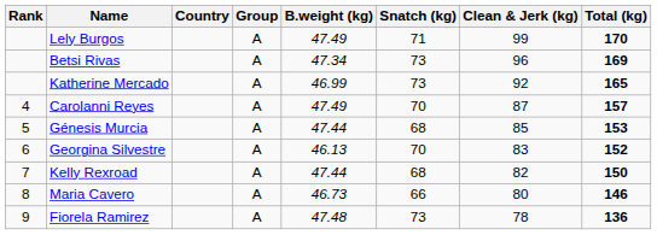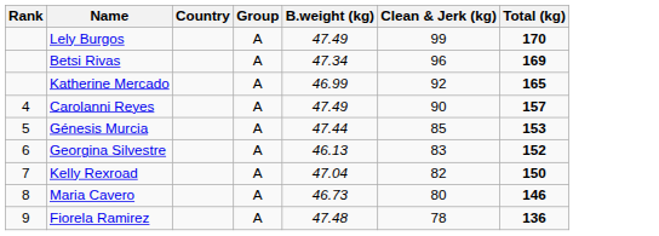- column: Snatch (kg) | 71 | 73 | 73 | 70 | 68 | 70 | 68 | 66 | 73
Carolanni Reyes | Clean & Jerk (kg): 87 -> 90
Kelly Rexroad | B.weight (kg): 47.44 -> 47.04
